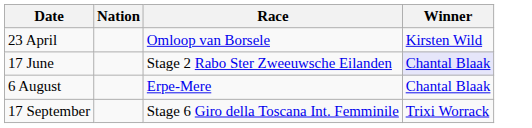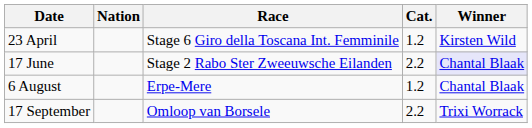+ column: Cat. | 1.2 | 2.2 | 1.2 | 2.2
23 April | Race: Omloop van Borsele -> Stage 6 Giro della Toscana Int. Femminile
17 September | Race: Stage 6 Giro della Toscana Int. Femminile -> Omloop van Borsele
